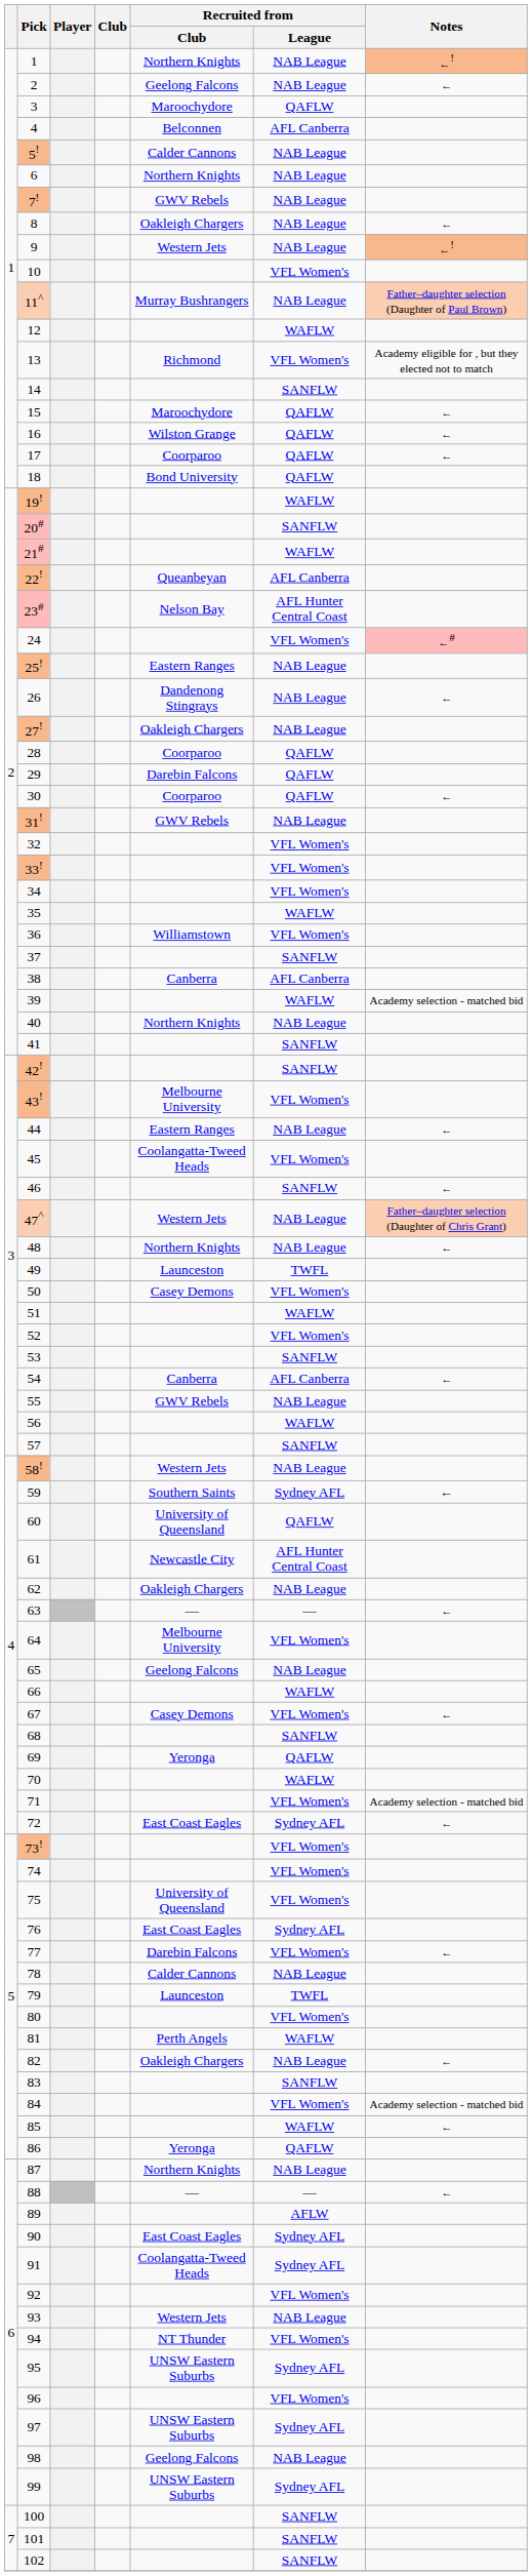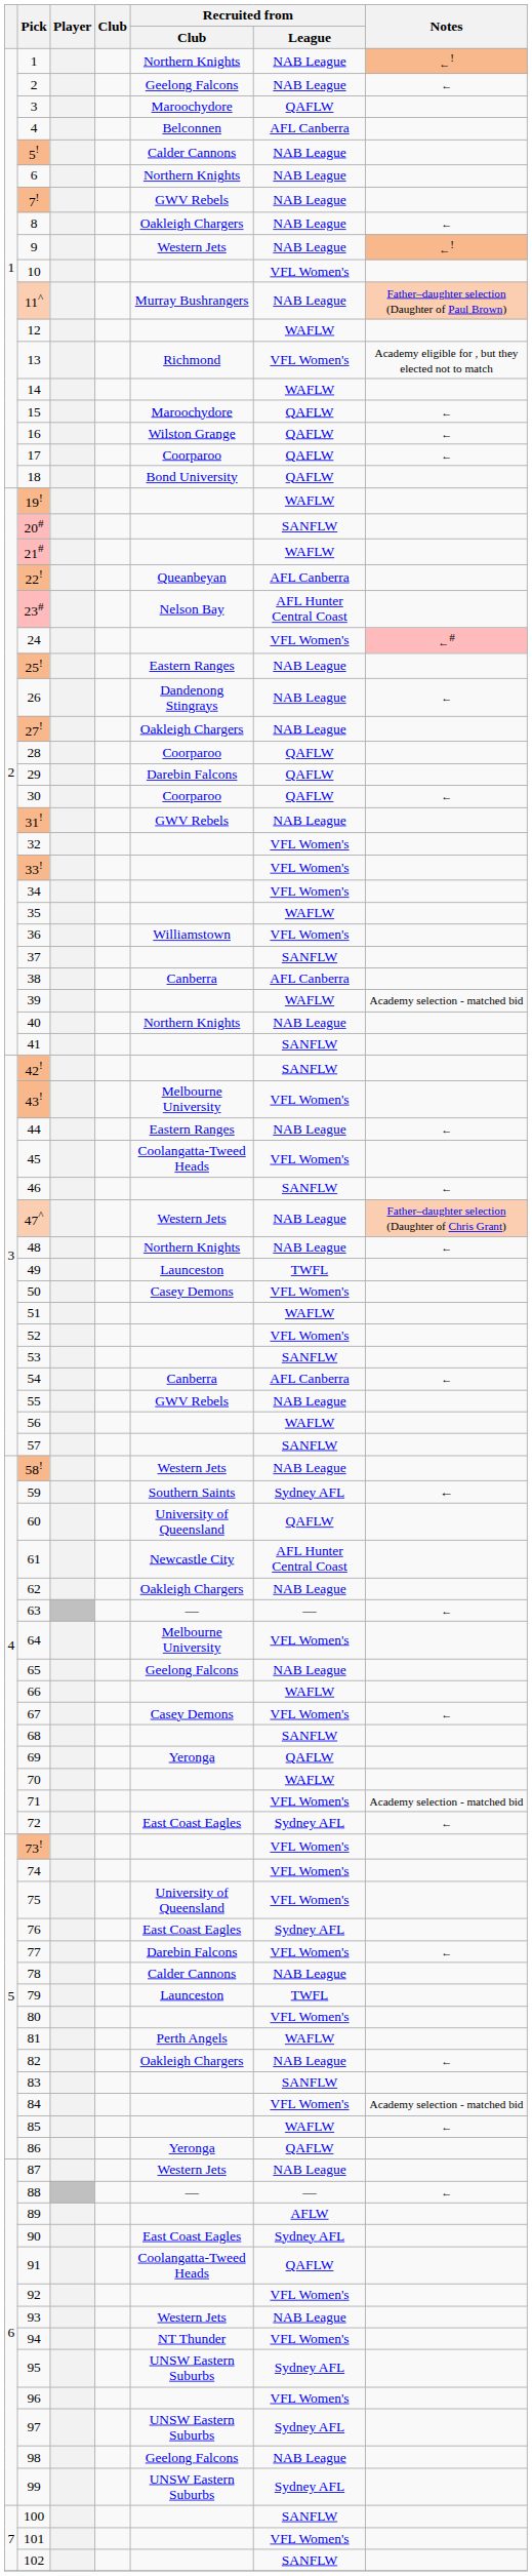14 | Recruited from / League: SANFLW -> WAFLW
87 | Recruited from / Club: Northern Knights -> Western Jets
91 | Recruited from / League: Sydney AFL -> QAFLW
101 | Recruited from / League: SANFLW -> VFL Women's
